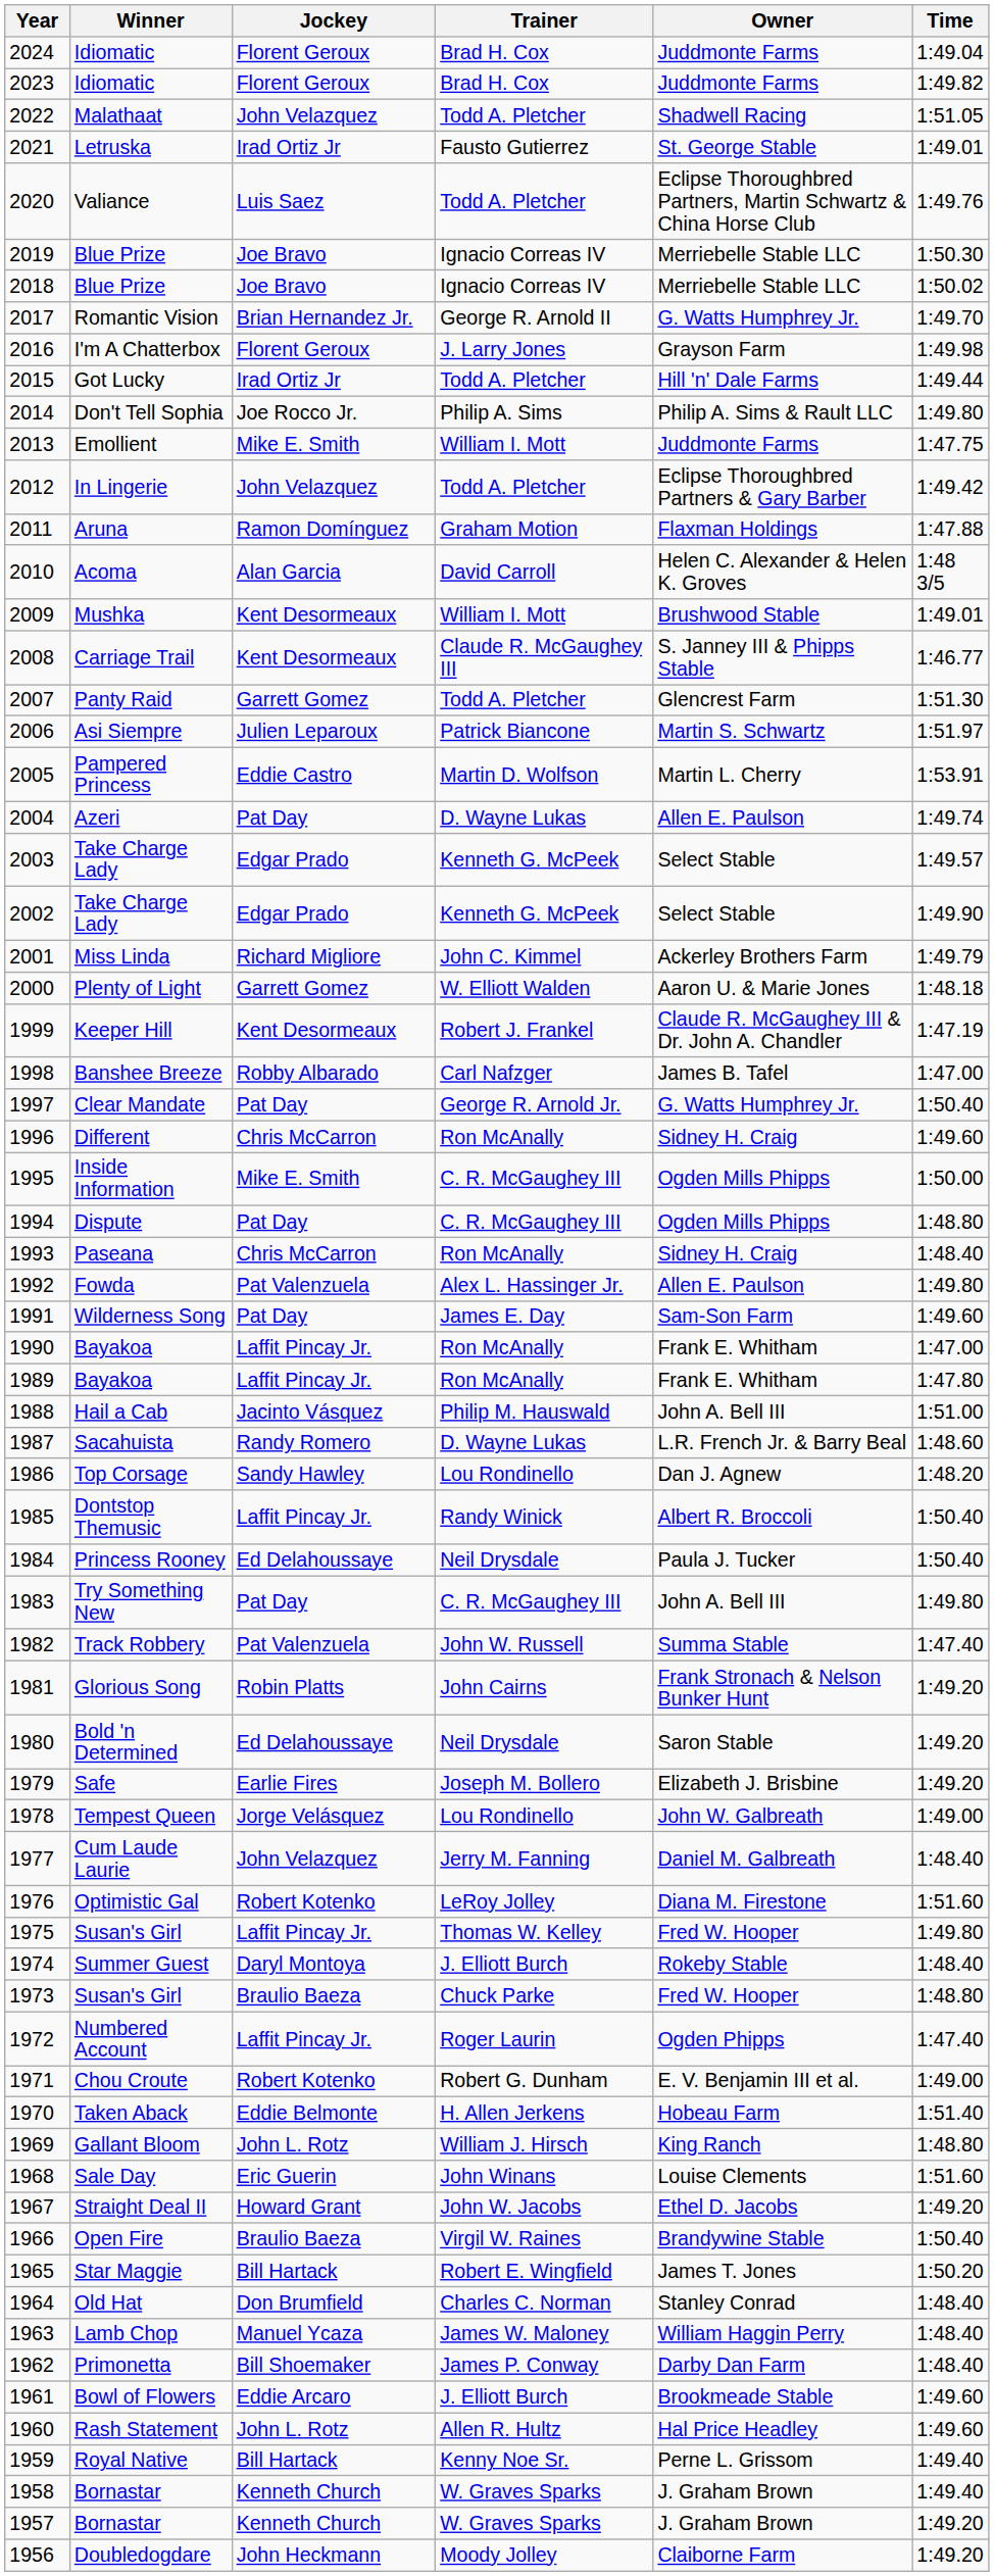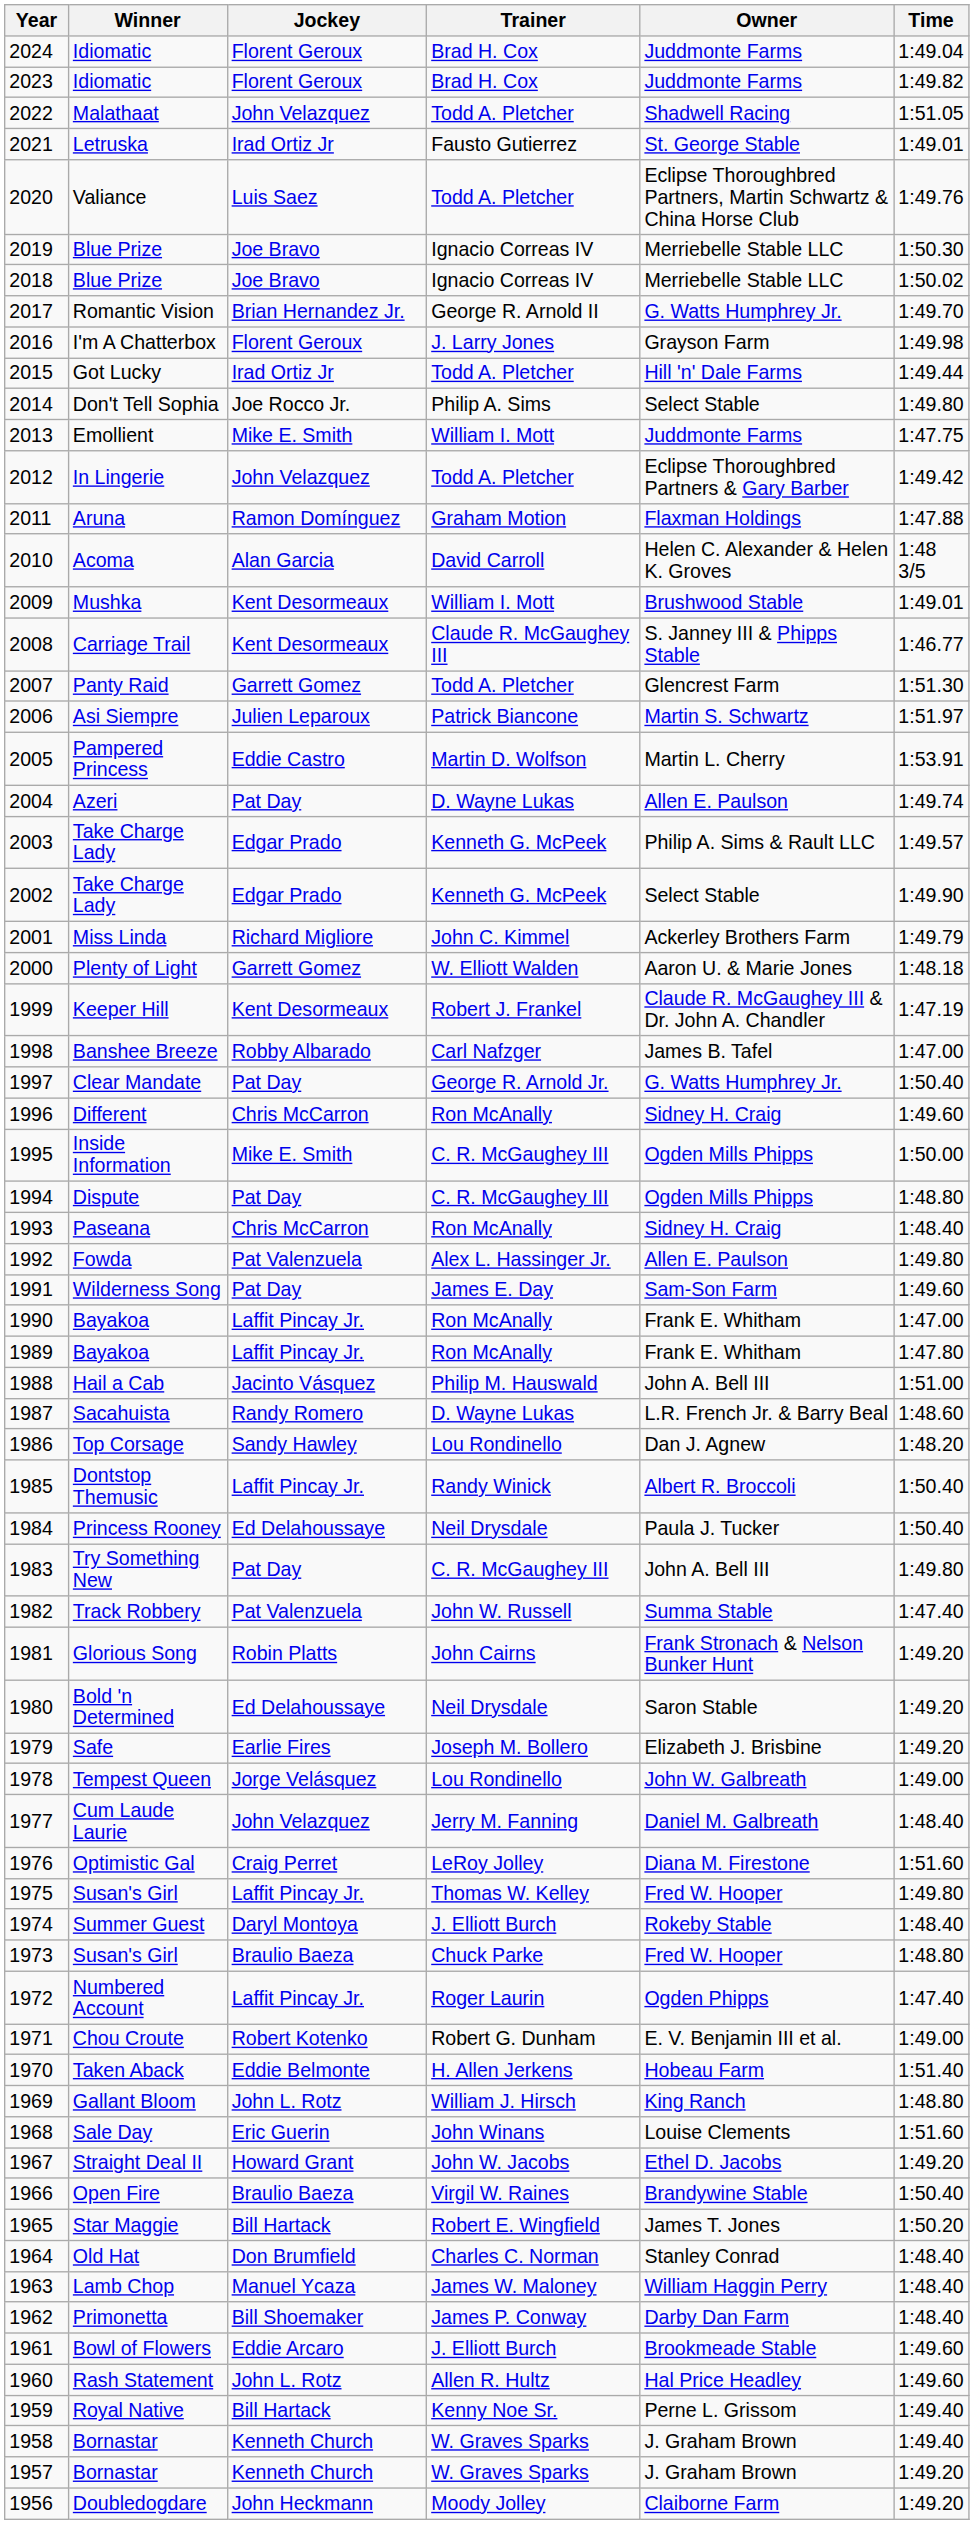Don't Tell Sophia | Owner: Philip A. Sims & Rault LLC -> Select Stable
2003 / Take Charge Lady | Owner: Select Stable -> Philip A. Sims & Rault LLC
Optimistic Gal | Jockey: Robert Kotenko -> Craig Perret
